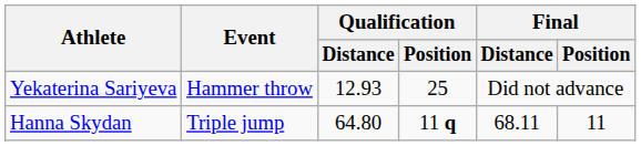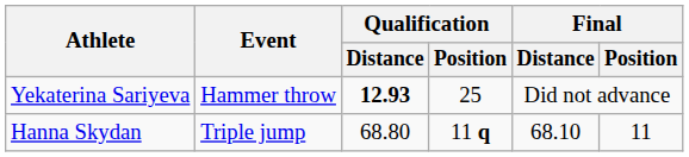Yekaterina Sariyeva | Qualification / Distance: normal -> bold
Hanna Skydan | Qualification / Distance: 64.80 -> 68.80
Hanna Skydan | Final / Distance: 68.11 -> 68.10
